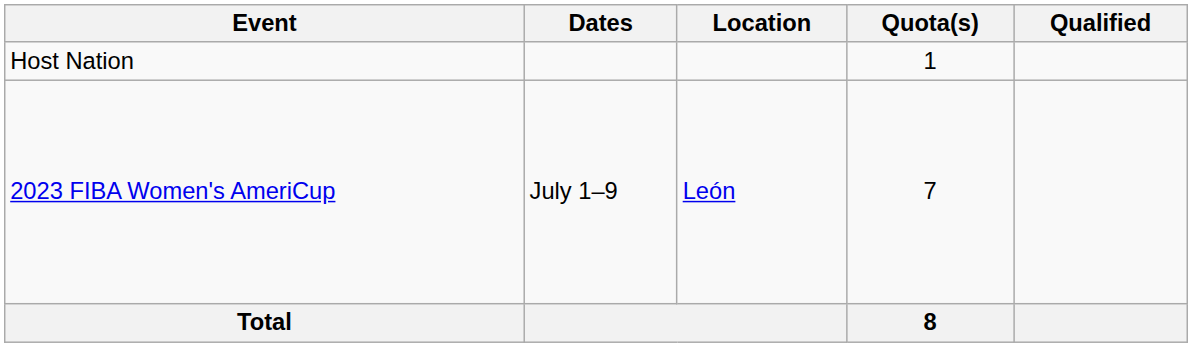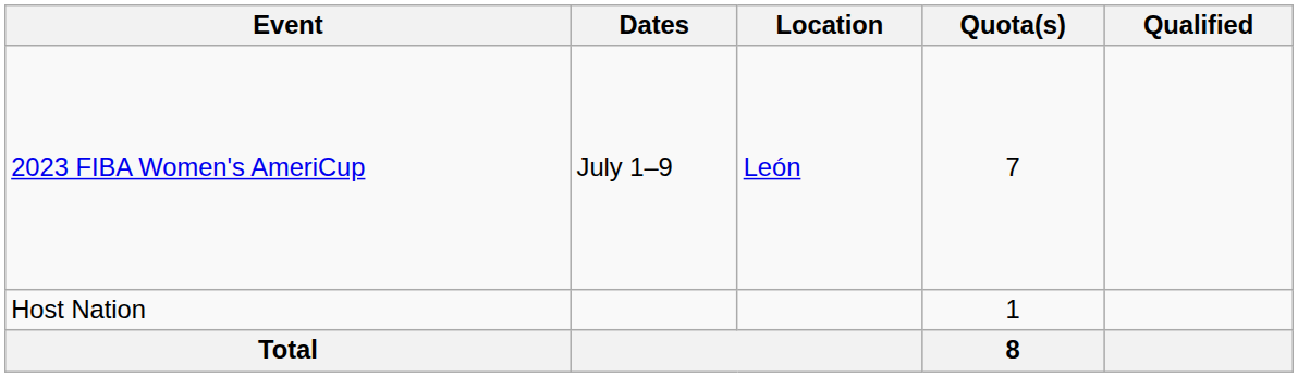rows swapped: Host Nation <-> 2023 FIBA Women's AmeriCup
